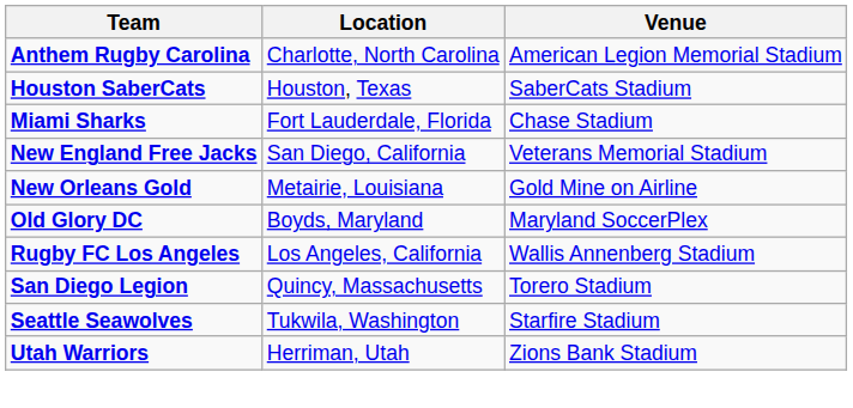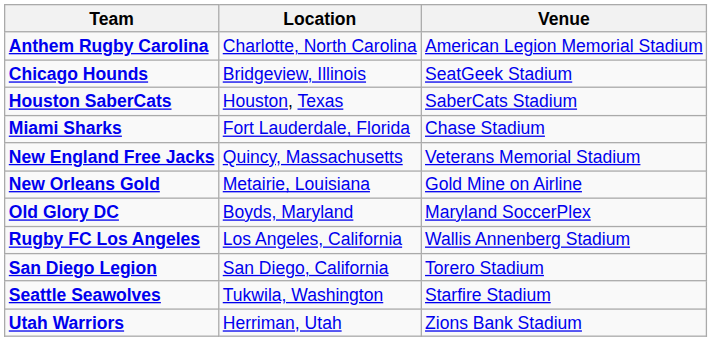+ row: Chicago Hounds | Bridgeview, Illinois | SeatGeek Stadium
New England Free Jacks | Location: San Diego, California -> Quincy, Massachusetts
San Diego Legion | Location: Quincy, Massachusetts -> San Diego, California
